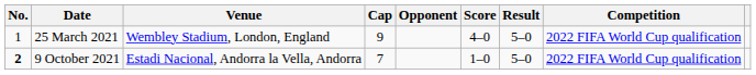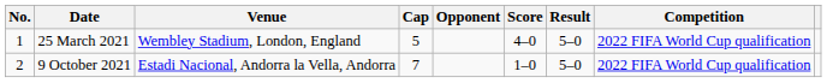25 March 2021 | Cap: 9 -> 5
9 October 2021 | No.: bold -> normal
